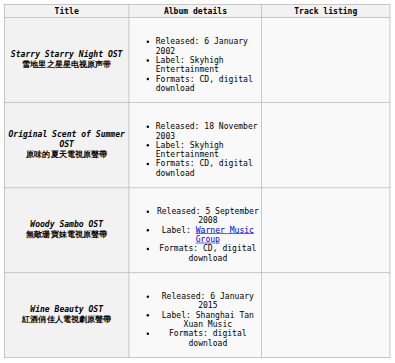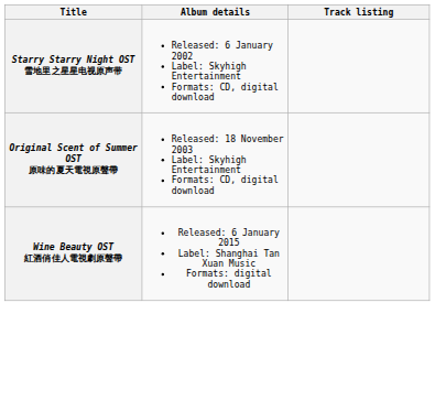- row: Woody Sambo OST 無敵珊寶妹電視原聲帶 | Released: 5 September 2008 Label: Warner Music Group Formats: CD, digital download
